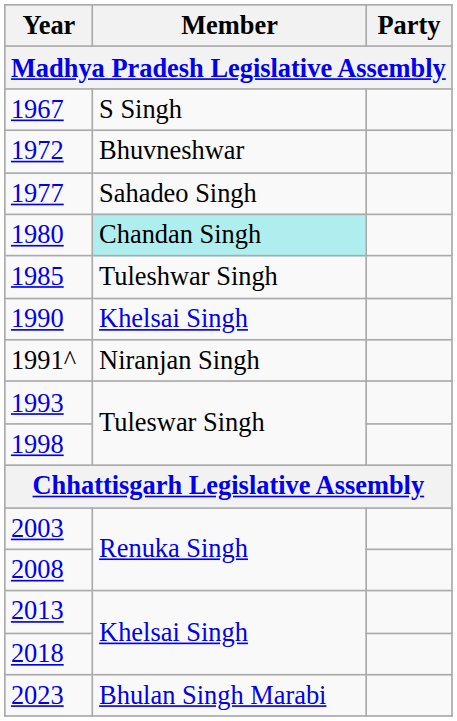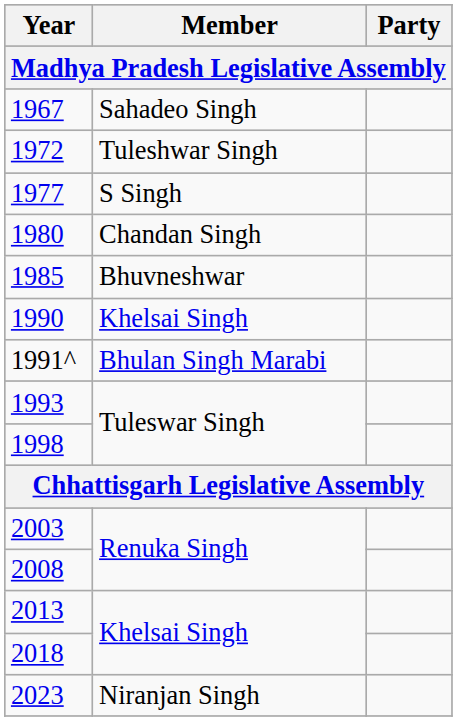1967 | Member: S Singh -> Sahadeo Singh
1972 | Member: Bhuvneshwar -> Tuleshwar Singh
1977 | Member: Sahadeo Singh -> S Singh
1980 | Member: paleturquoise background -> no background
1985 | Member: Tuleshwar Singh -> Bhuvneshwar
1991^ | Member: Niranjan Singh -> Bhulan Singh Marabi
2023 | Member: Bhulan Singh Marabi -> Niranjan Singh
